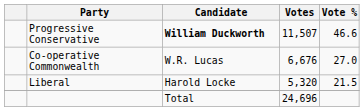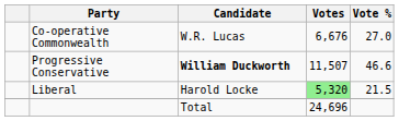rows swapped: Progressive Conservative <-> Co-operative Commonwealth
Liberal | Votes: no background -> lightgreen background
